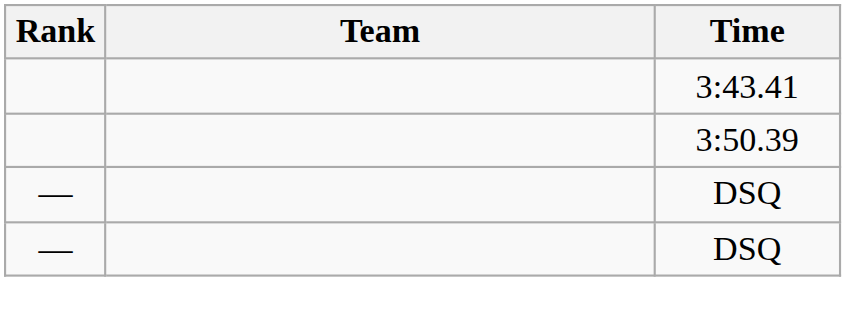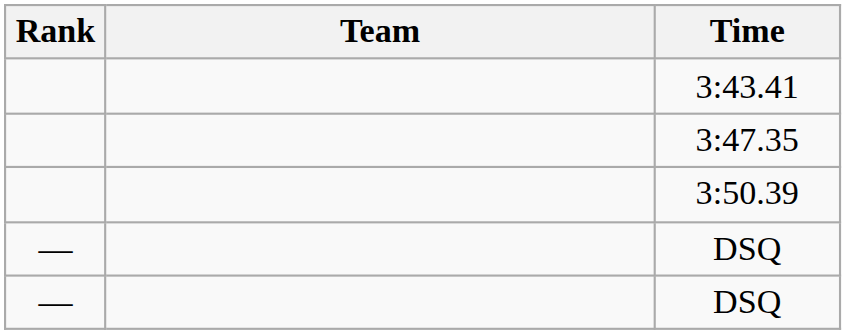+ row: 3:47.35
